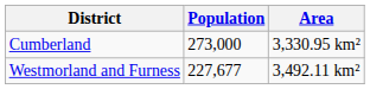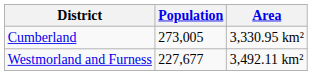Cumberland | Population: 273,000 -> 273,005
